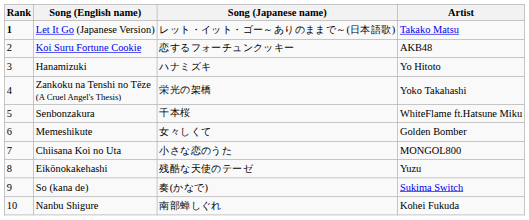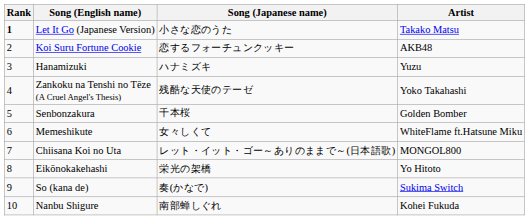Let It Go (Japanese Version) | Song (Japanese name): レット・イット・ゴー～ありのままで～(日本語歌) -> 小さな恋のうた
Hanamizuki | Artist: Yo Hitoto -> Yuzu
Zankoku na Tenshi no Tēze (A Cruel Angel's Thesis) | Song (Japanese name): 栄光の架橋 -> 残酷な天使のテーゼ
Senbonzakura | Artist: WhiteFlame ft.Hatsune Miku -> Golden Bomber
Memeshikute | Artist: Golden Bomber -> WhiteFlame ft.Hatsune Miku
Chiisana Koi no Uta | Song (Japanese name): 小さな恋のうた -> レット・イット・ゴー～ありのままで～(日本語歌)
Eikōnokakehashi | Song (Japanese name): 残酷な天使のテーゼ -> 栄光の架橋
Eikōnokakehashi | Artist: Yuzu -> Yo Hitoto
